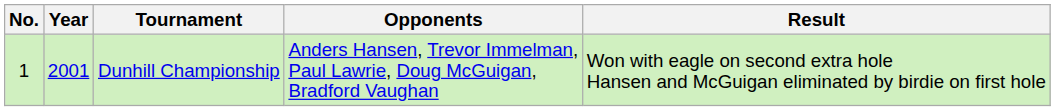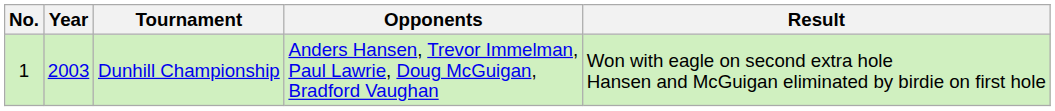Dunhill Championship | Year: 2001 -> 2003
